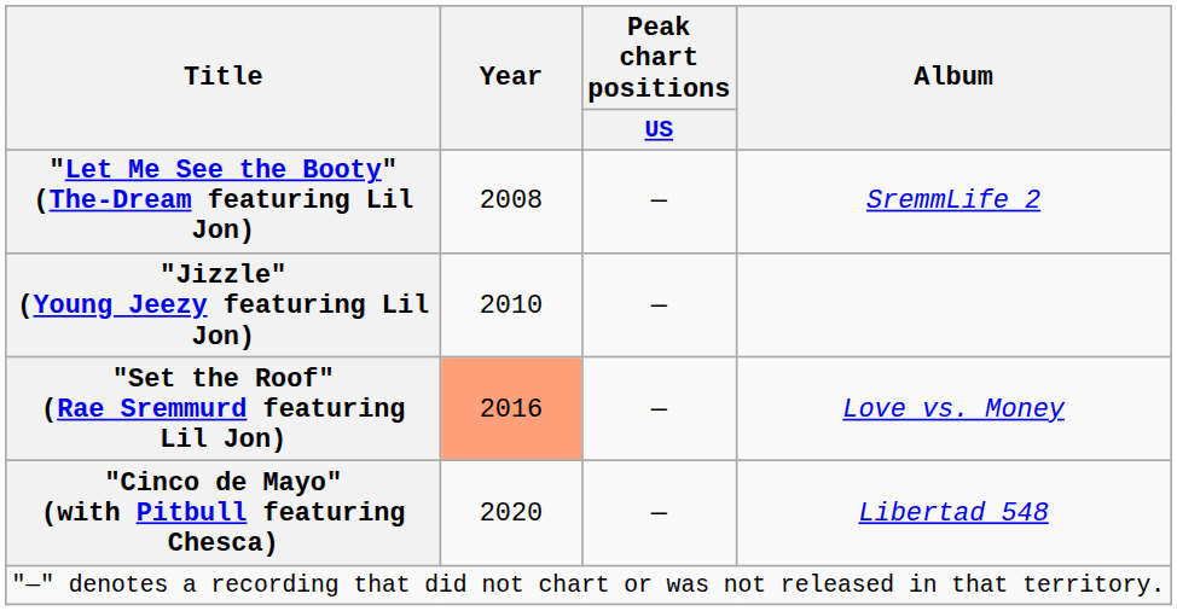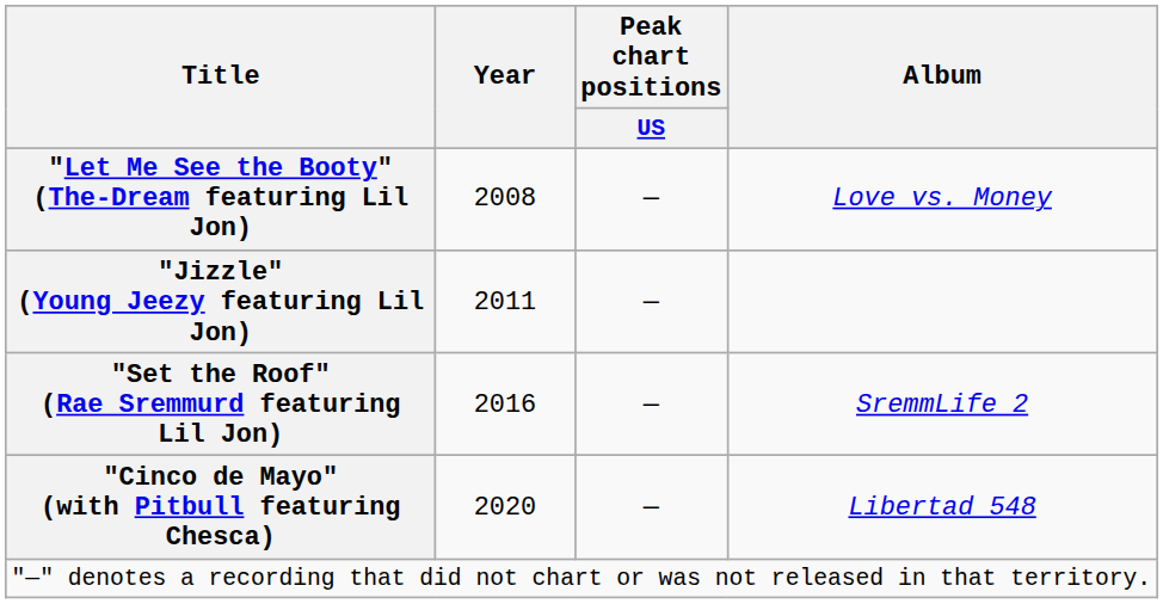"Let Me See the Booty" (The-Dream featuring Lil Jon) | Album: SremmLife 2 -> Love vs. Money
"Jizzle" (Young Jeezy featuring Lil Jon) | Year: 2010 -> 2011
"Set the Roof" (Rae Sremmurd featuring Lil Jon) | Year: lightsalmon background -> no background
"Set the Roof" (Rae Sremmurd featuring Lil Jon) | Album: Love vs. Money -> SremmLife 2
